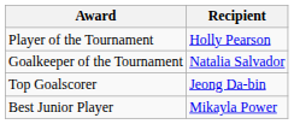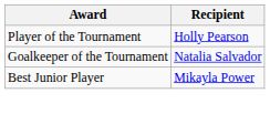- row: Top Goalscorer | Jeong Da-bin
